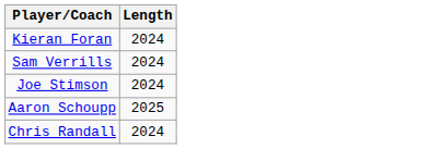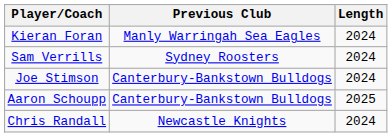+ column: Previous Club | Manly Warringah Sea Eagles | Sydney Roosters | Canterbury-Bankstown Bulldogs | Canterbury-Bankstown Bulldogs | Newcastle Knights
